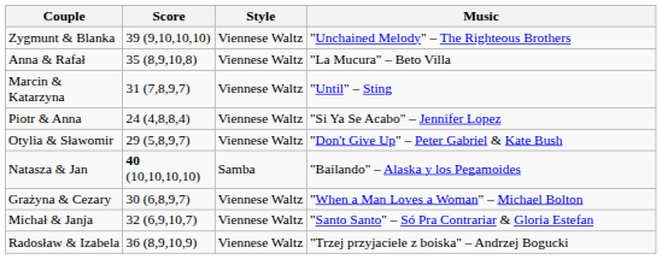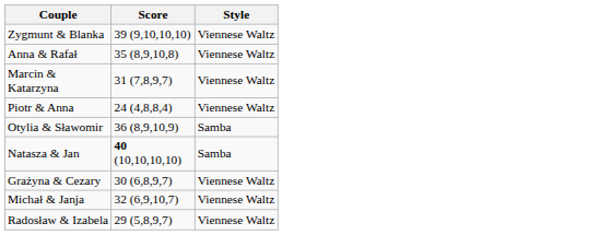- column: Music | "Unchained Melody" – The Righteous Brothers | "La Mucura" – Beto Villa | "Until" – Sting | "Si Ya Se Acabo" – Jennifer Lopez | "Don't Give Up" – Peter Gabriel & Kate Bush | "Bailando" – Alaska y los Pegamoides | "When a Man Loves a Woman" – Michael Bolton | "Santo Santo" – Só Pra Contrariar & Gloria Estefan | "Trzej przyjaciele z boiska" – Andrzej Bogucki
Otylia & Sławomir | Score: 29 (5,8,9,7) -> 36 (8,9,10,9)
Otylia & Sławomir | Style: Viennese Waltz -> Samba
Radosław & Izabela | Score: 36 (8,9,10,9) -> 29 (5,8,9,7)
